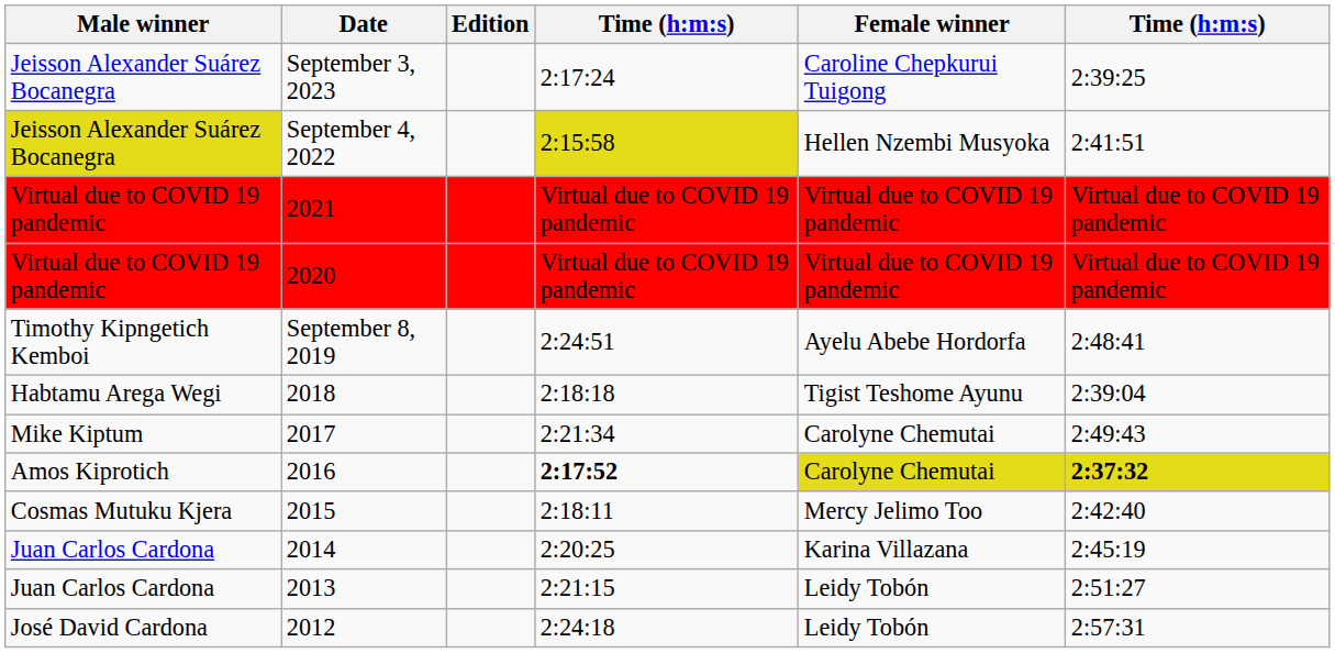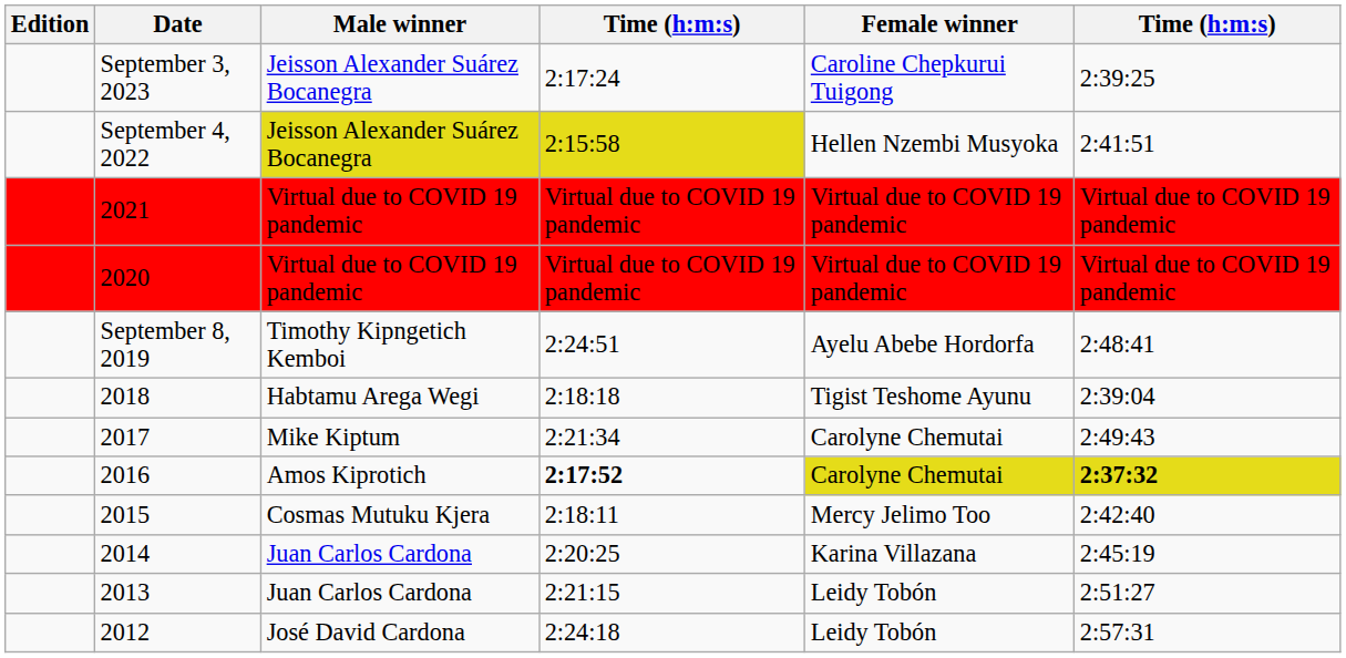columns swapped: Edition <-> Male winner
